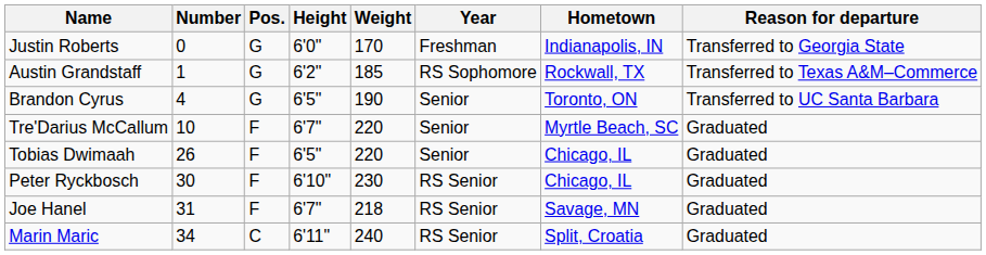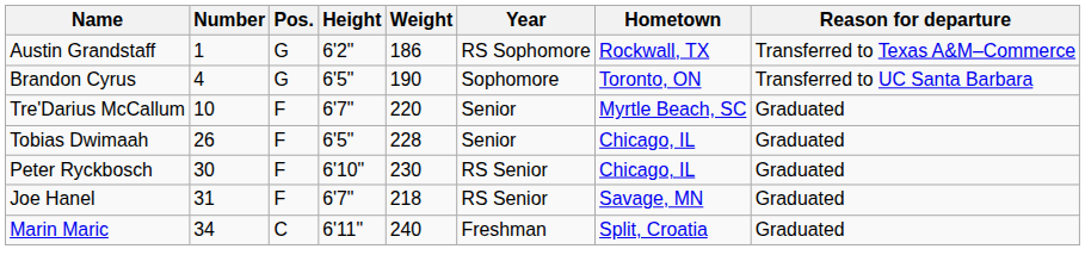- row: Justin Roberts | 0 | G | 6'0" | 170 | Freshman | Indianapolis, IN | Transferred to Georgia State
Austin Grandstaff | Weight: 185 -> 186
Brandon Cyrus | Year: Senior -> Sophomore
Tobias Dwimaah | Weight: 220 -> 228
Marin Maric | Year: RS Senior -> Freshman
